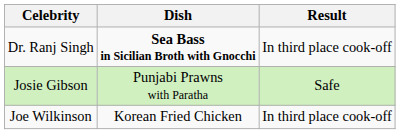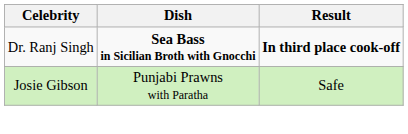Dr. Ranj Singh | Result: normal -> bold
- row: Joe Wilkinson | Korean Fried Chicken | In third place cook-off
